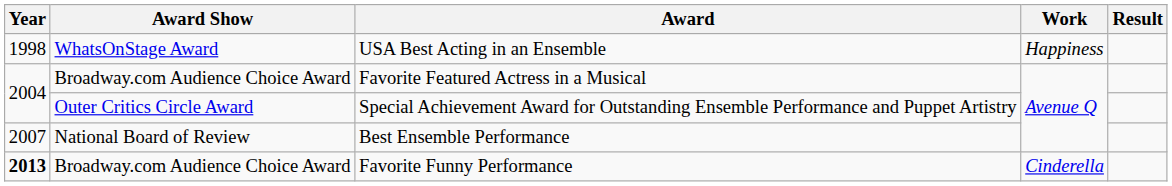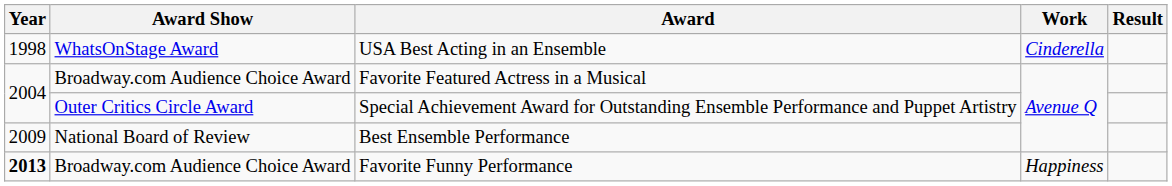USA Best Acting in an Ensemble | Work: Happiness -> Cinderella
Best Ensemble Performance | Year: 2007 -> 2009
Favorite Funny Performance | Work: Cinderella -> Happiness
